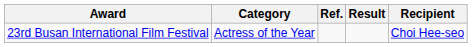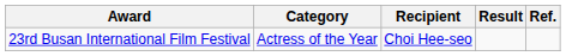columns swapped: Recipient <-> Ref.
